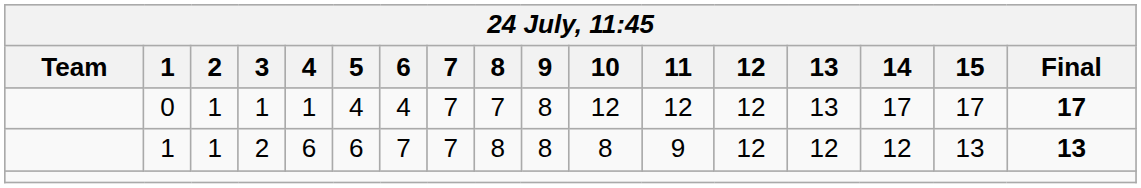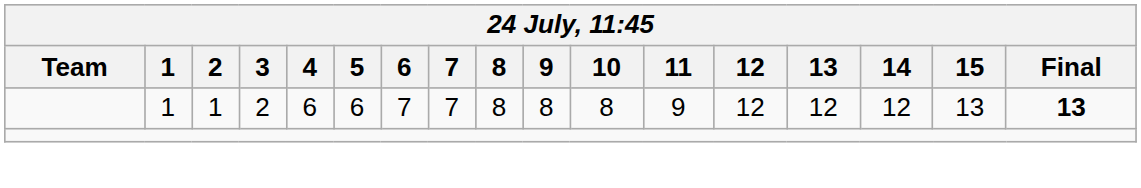- row: 0 | 1 | 1 | 1 | 4 | 4 | 7 | 7 | 8 | 12 | 12 | 12 | 13 | 17 | 17 | 17
